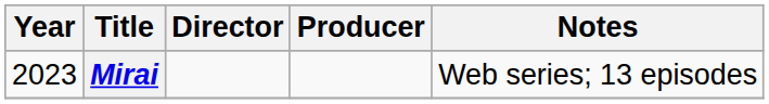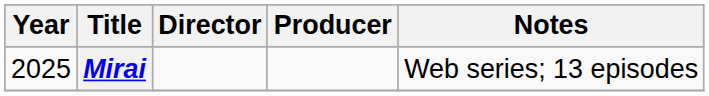Mirai | Year: 2023 -> 2025
